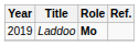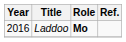Laddoo | Year: 2019 -> 2016
